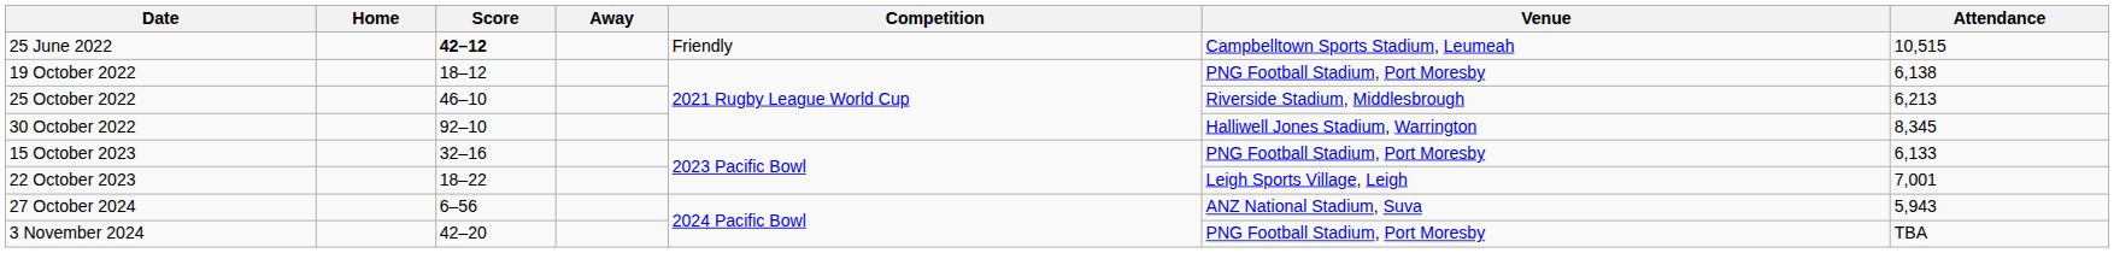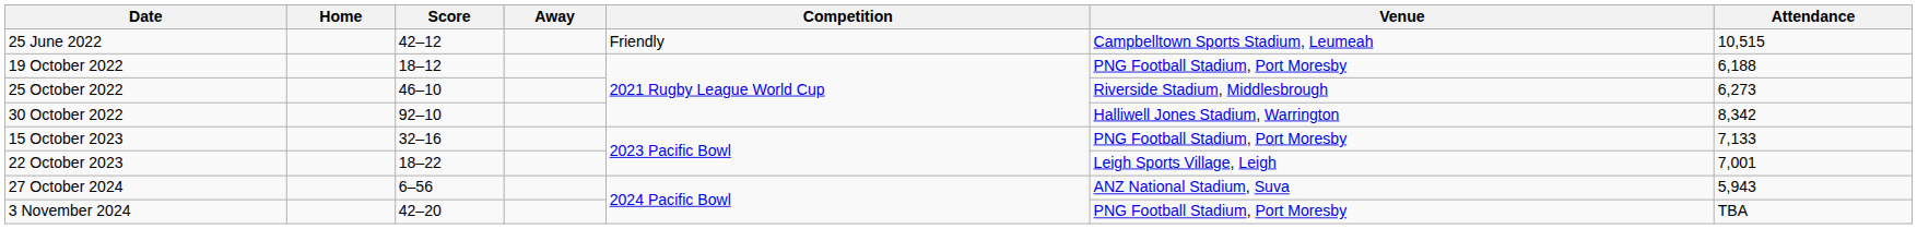25 June 2022 | Score: bold -> normal
19 October 2022 | Attendance: 6,138 -> 6,188
25 October 2022 | Attendance: 6,213 -> 6,273
30 October 2022 | Attendance: 8,345 -> 8,342
15 October 2023 | Attendance: 6,133 -> 7,133
